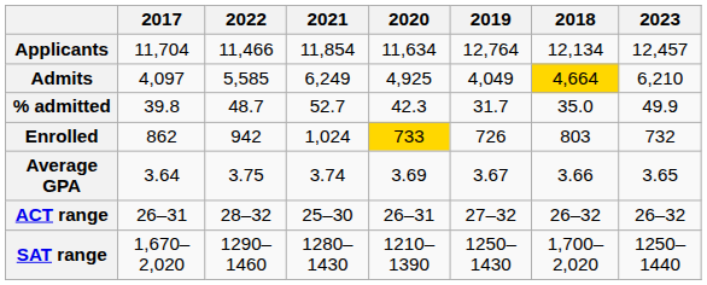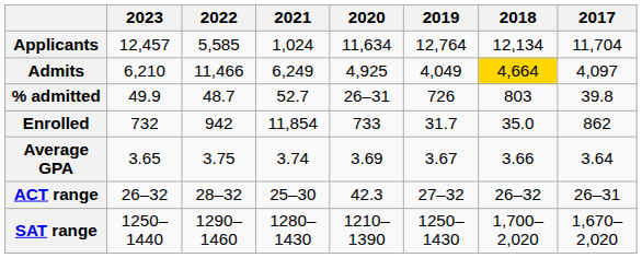columns swapped: 2023 <-> 2017
Applicants | 2022: 11,466 -> 5,585
Applicants | 2021: 11,854 -> 1,024
Admits | 2022: 5,585 -> 11,466
% admitted | 2020: 42.3 -> 26–31
% admitted | 2019: 31.7 -> 726
% admitted | 2018: 35.0 -> 803
Enrolled | 2021: 1,024 -> 11,854
Enrolled | 2020: gold background -> no background
Enrolled | 2019: 726 -> 31.7
Enrolled | 2018: 803 -> 35.0
ACT range | 2020: 26–31 -> 42.3
